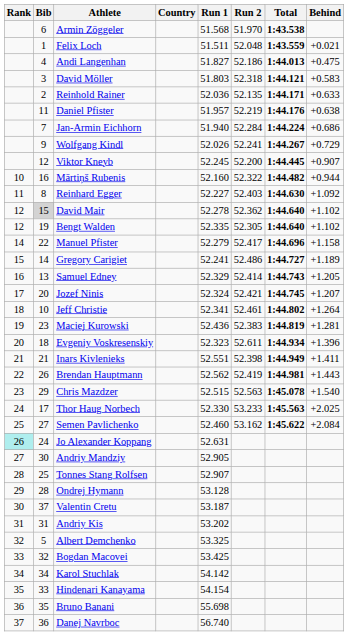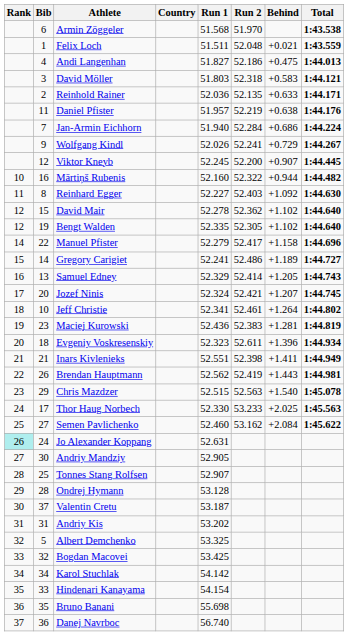columns swapped: Total <-> Behind
David Mair | Bib: lightgrey background -> no background
